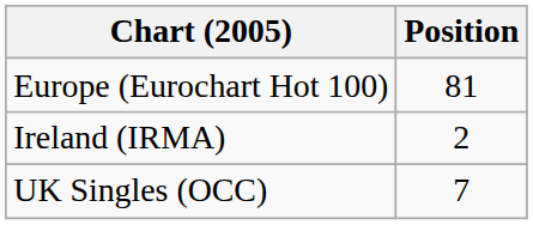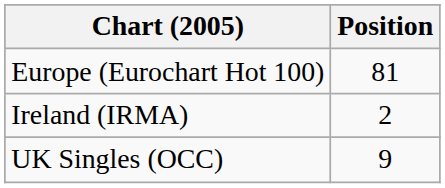UK Singles (OCC) | Position: 7 -> 9
